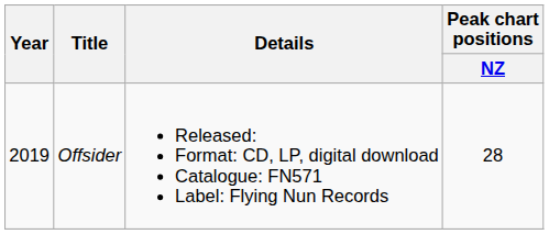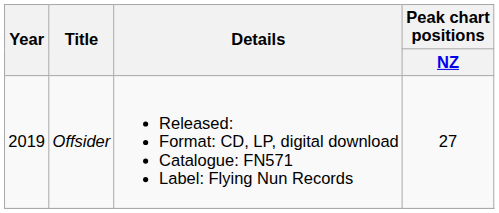Offsider | Peak chart positions / NZ: 28 -> 27
